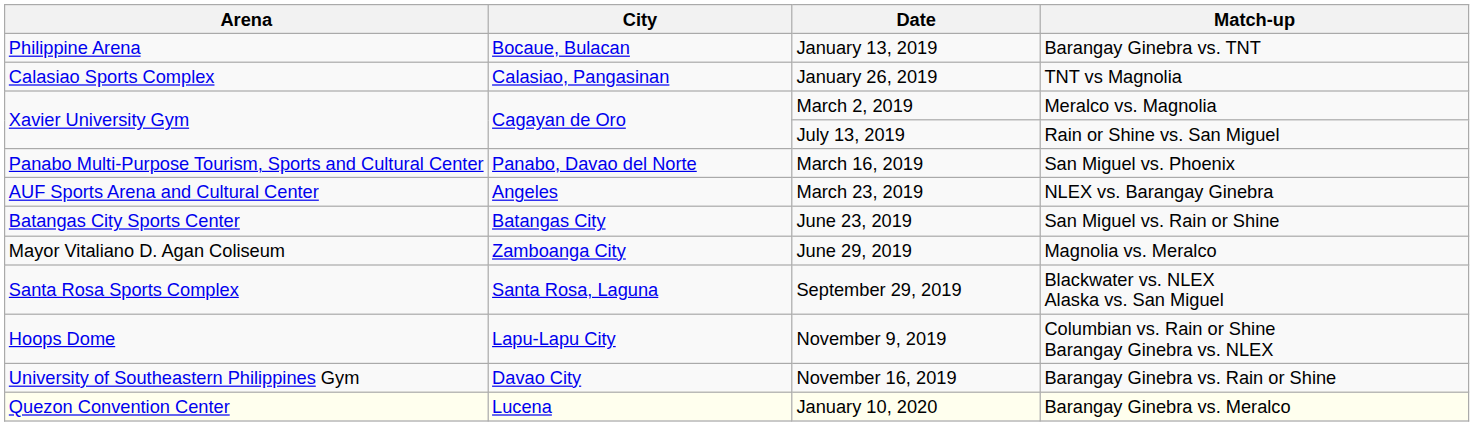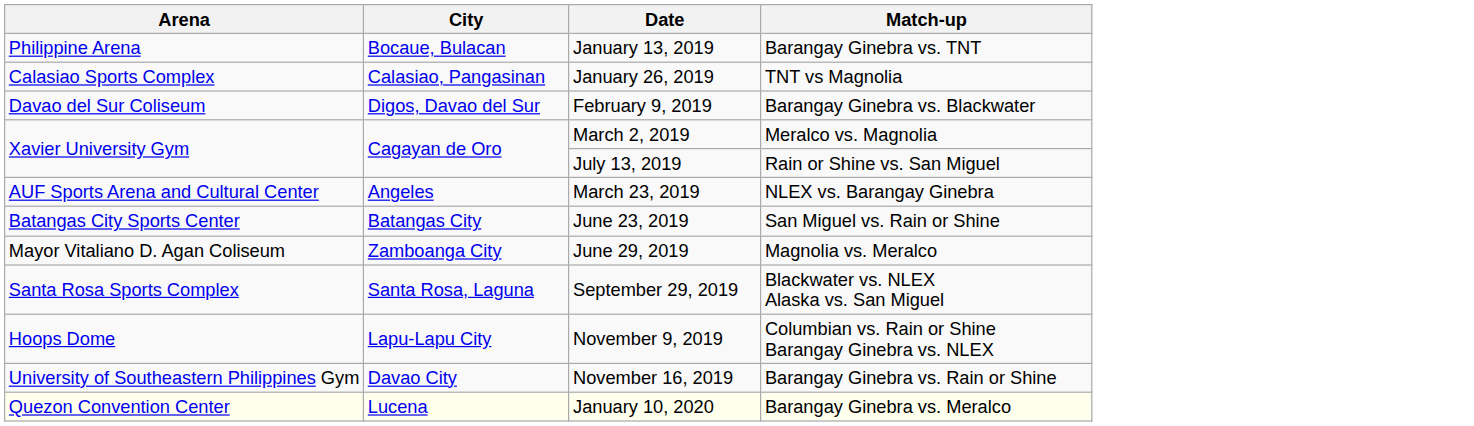+ row: Davao del Sur Coliseum | Digos, Davao del Sur | February 9, 2019 | Barangay Ginebra vs. Blackwater
- row: Panabo Multi-Purpose Tourism, Sports and Cultural Center | Panabo, Davao del Norte | March 16, 2019 | San Miguel vs. Phoenix
